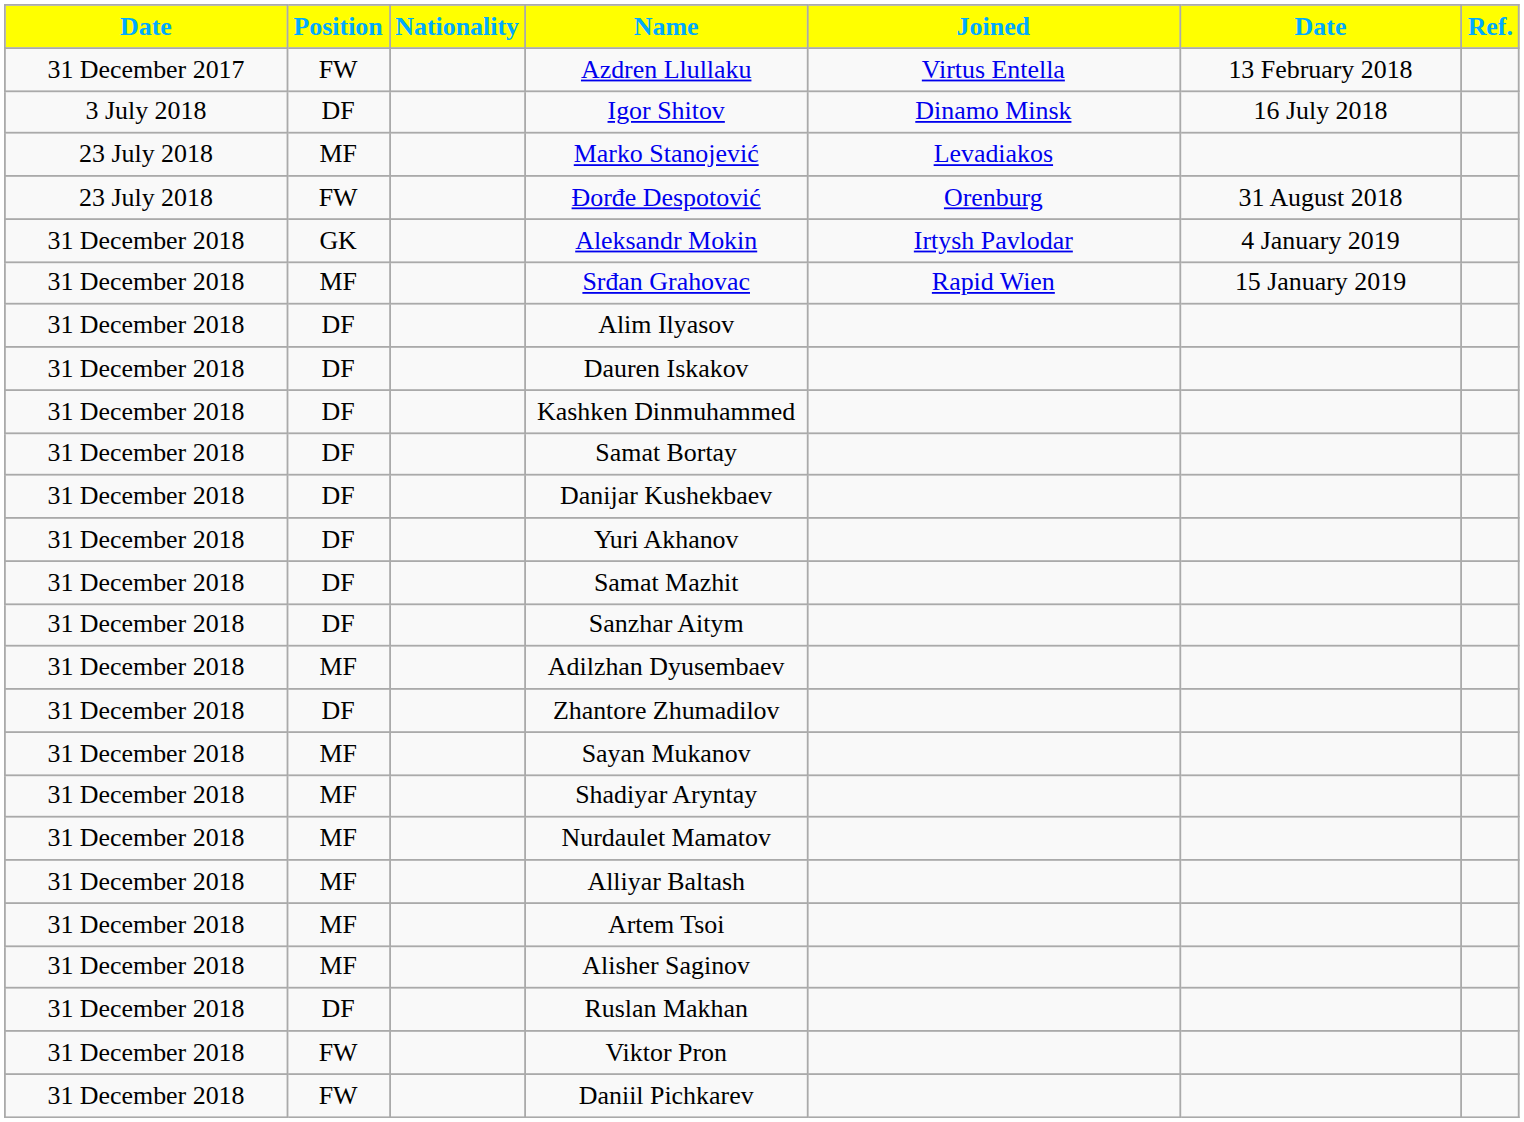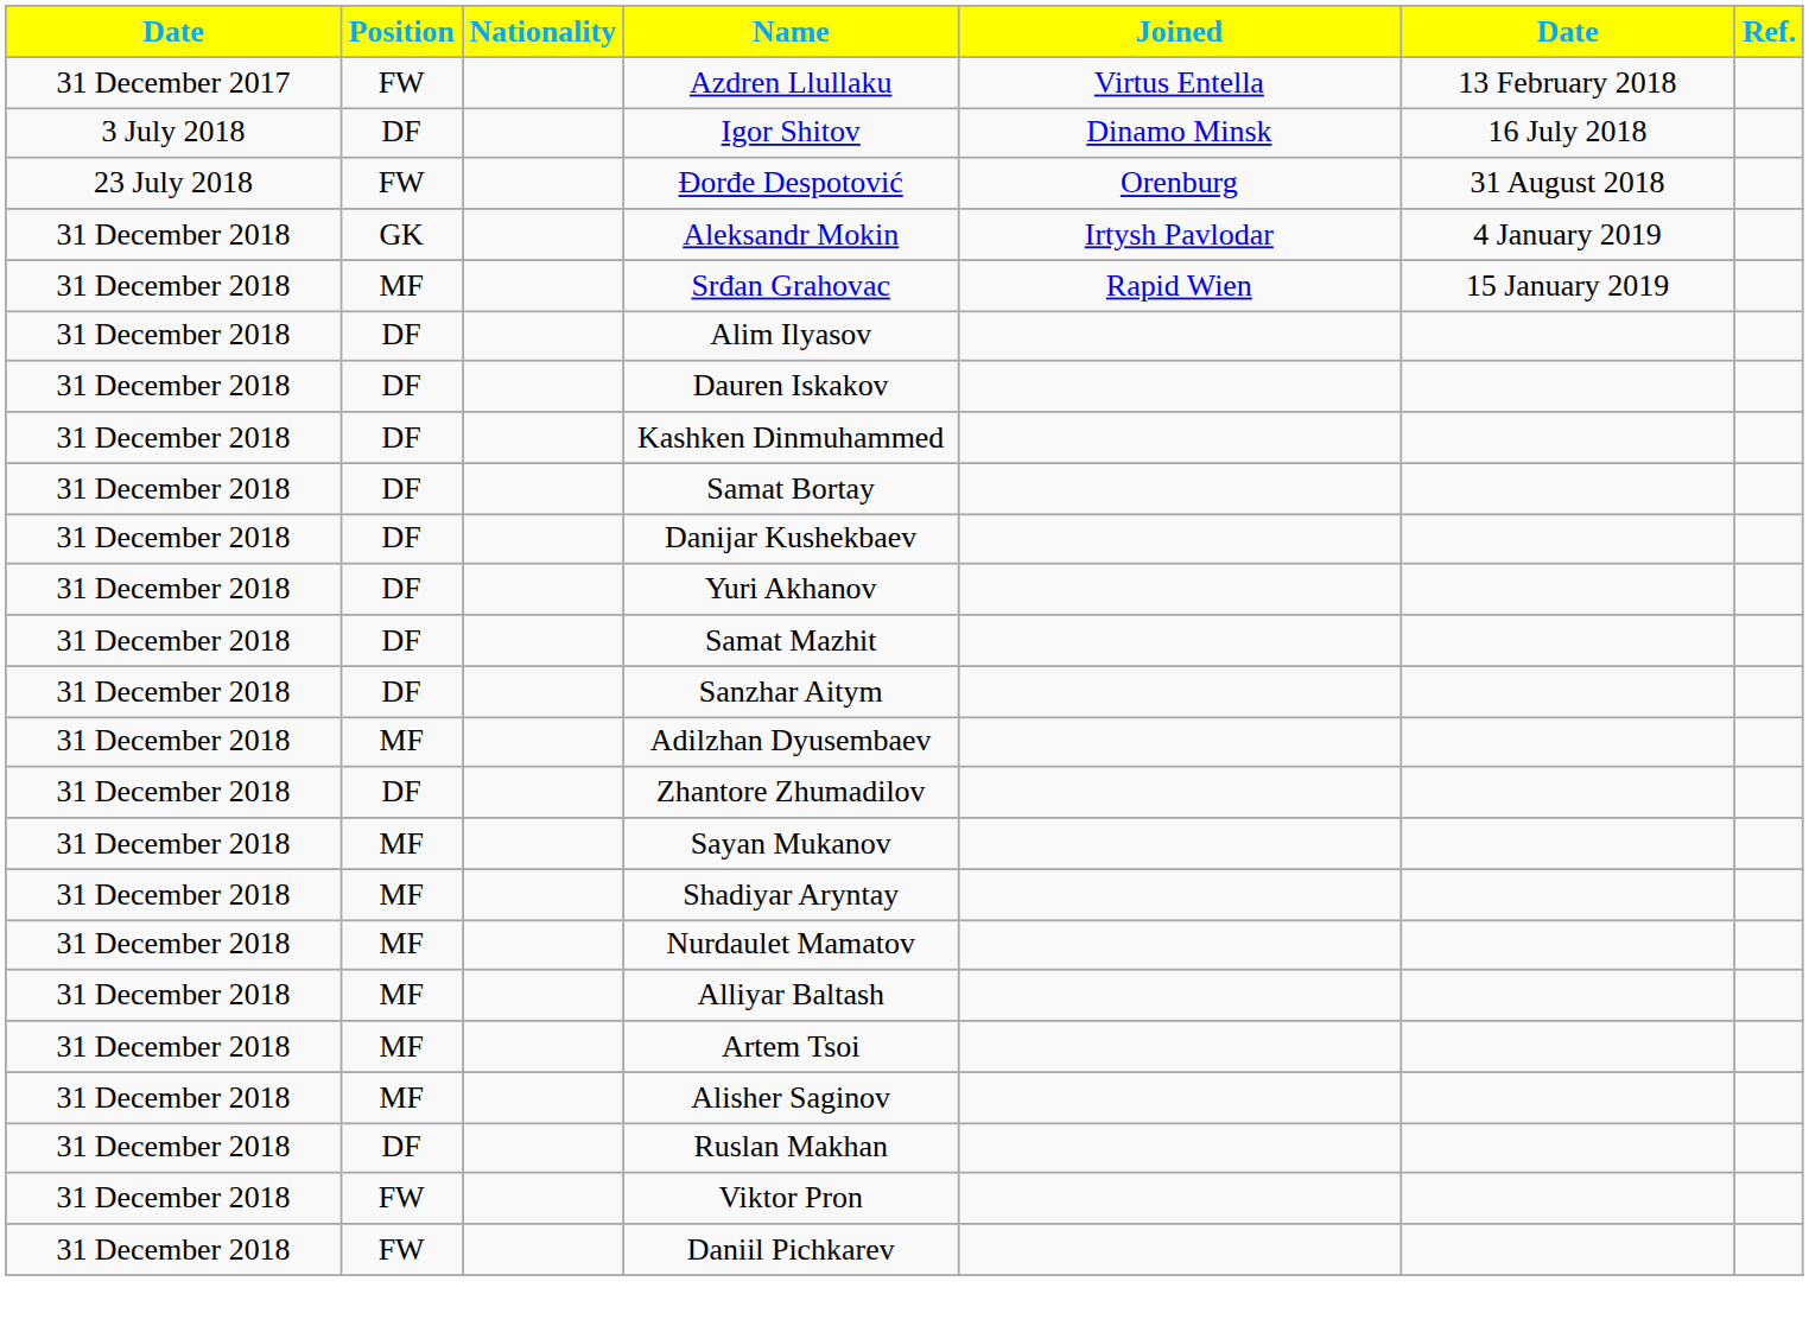- row: 23 July 2018 | MF | Marko Stanojević | Levadiakos
